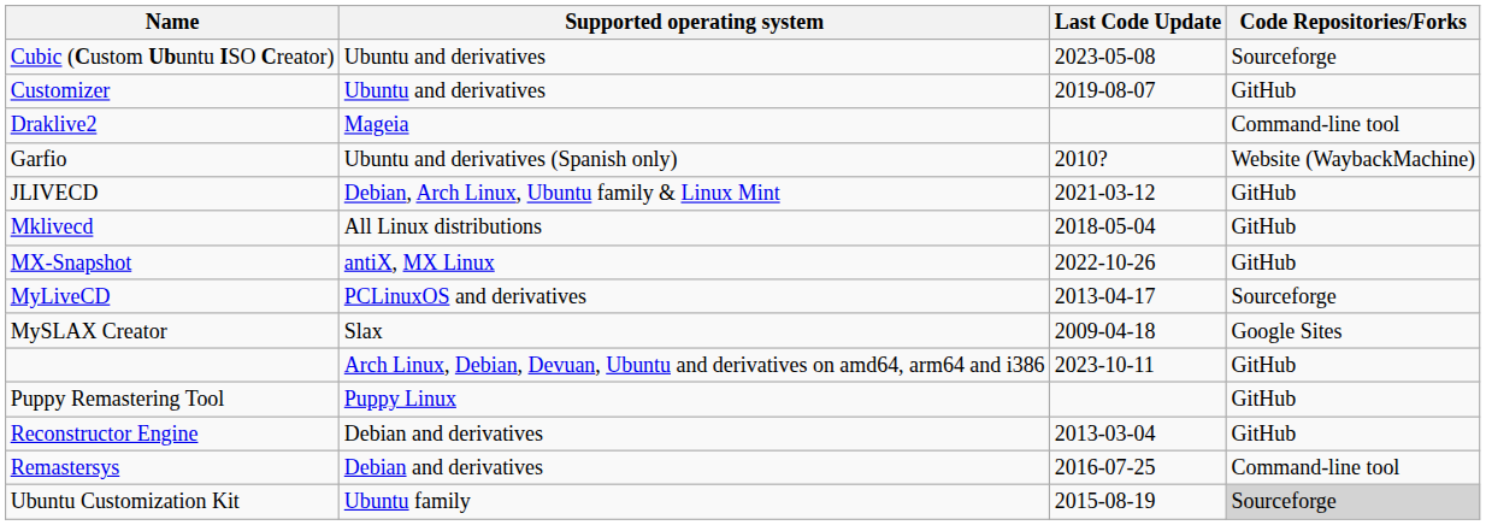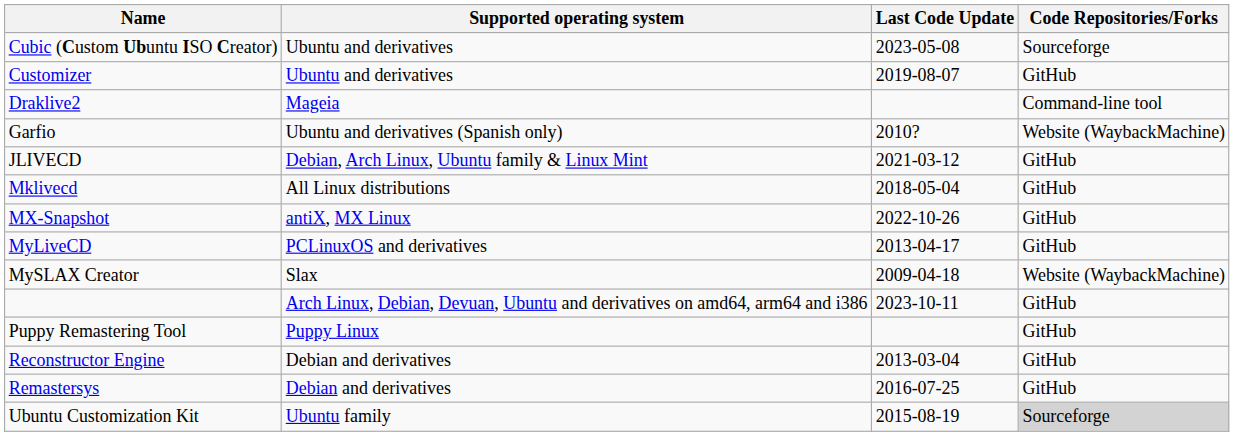MyLiveCD | Code Repositories/Forks: Sourceforge -> GitHub
MySLAX Creator | Code Repositories/Forks: Google Sites -> Website (WaybackMachine)
Remastersys | Code Repositories/Forks: Command-line tool -> GitHub
